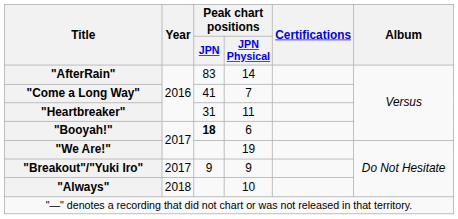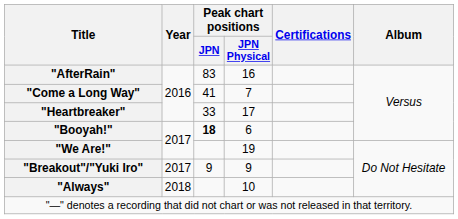"AfterRain" | Peak chart positions / JPN Physical: 14 -> 16
"Heartbreaker" | Peak chart positions / JPN: 31 -> 33
"Heartbreaker" | Peak chart positions / JPN Physical: 11 -> 17
